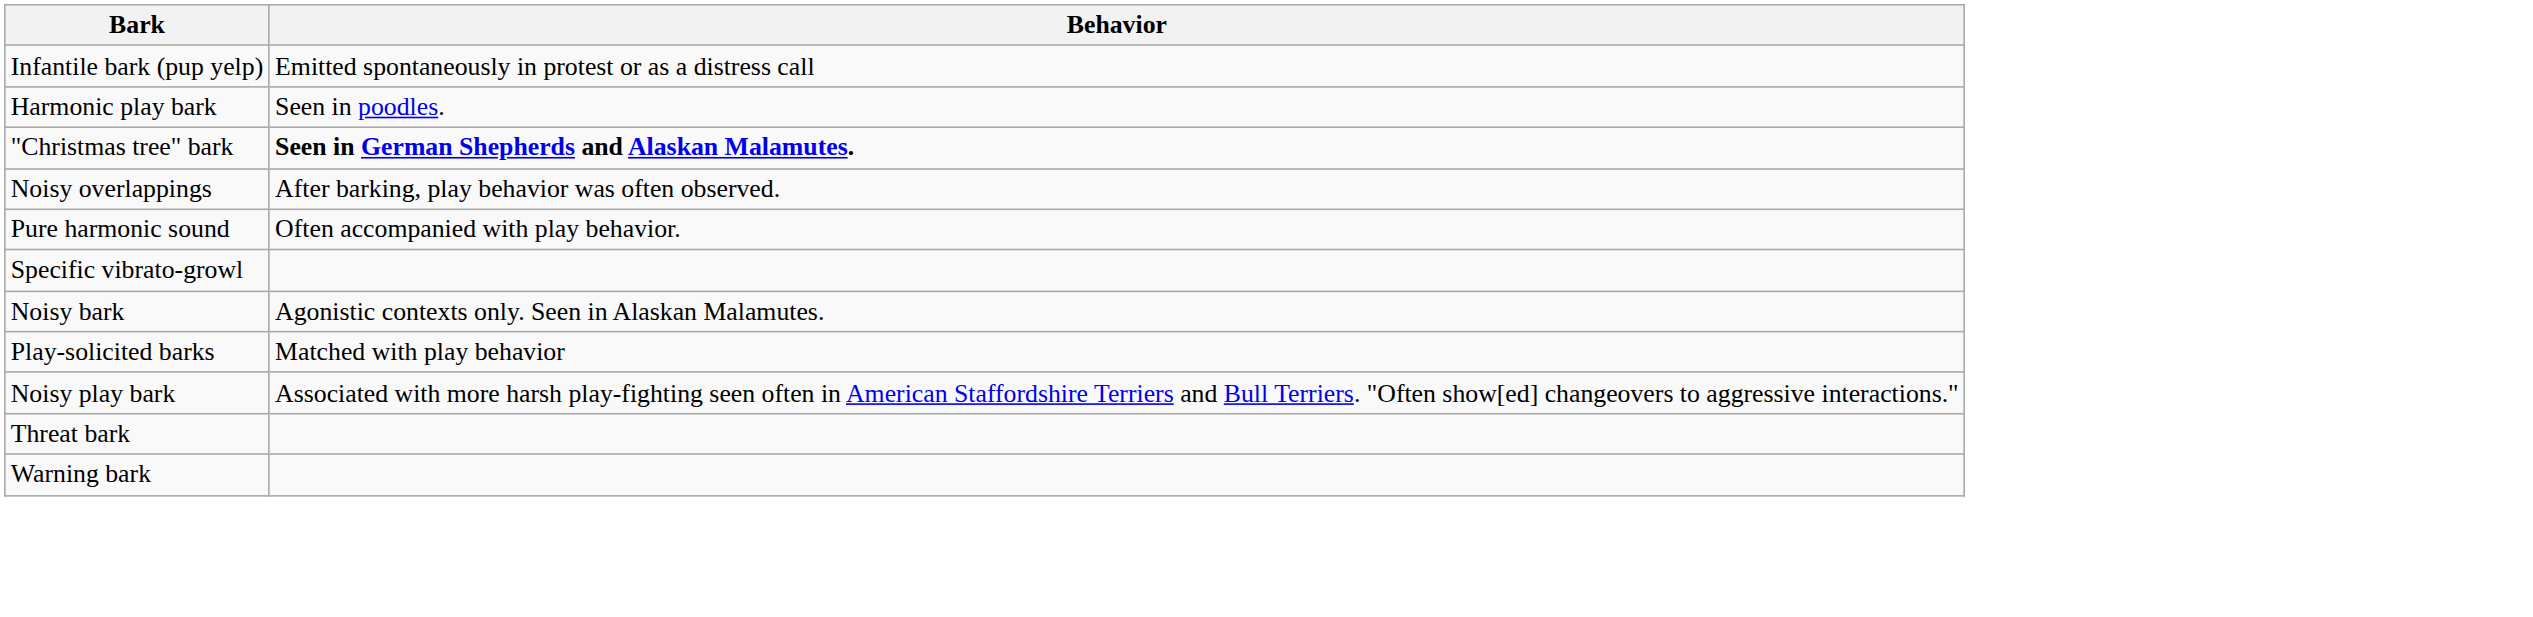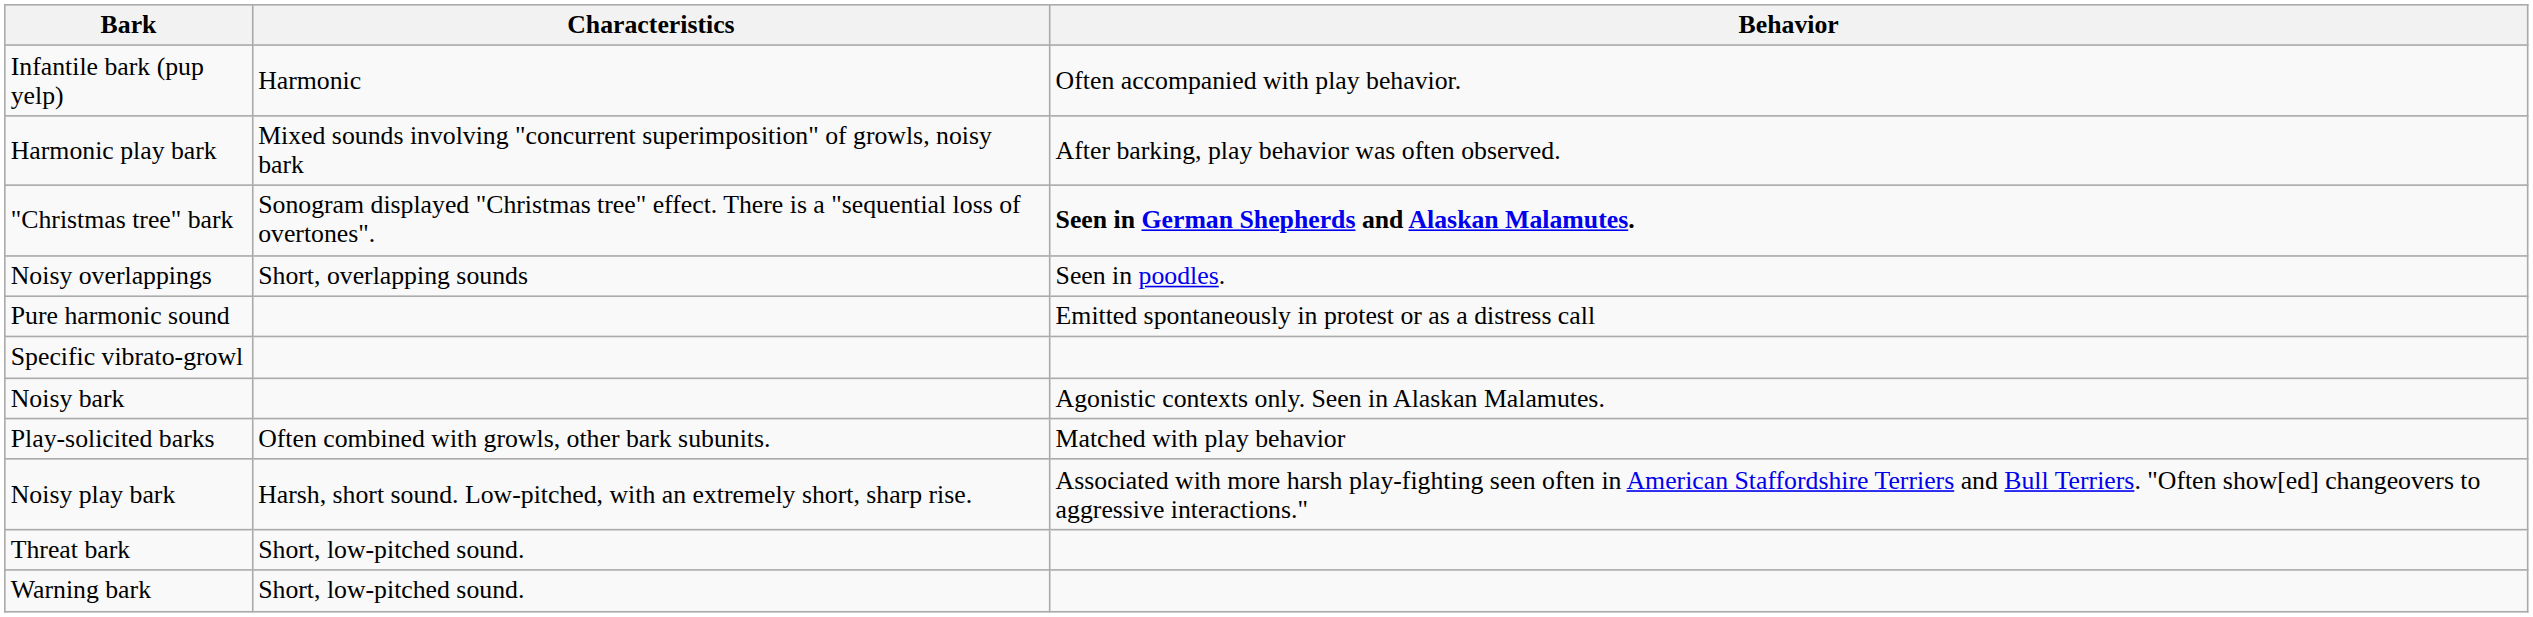+ column: Characteristics | Harmonic | Mixed sounds involving "concurrent superimposition" of growls, noisy bark | Sonogram displayed "Christmas tree" effect. There is a "sequential loss of overtones". | Short, overlapping sounds | Often combined with growls, other bark subunits. | Harsh, short sound. Low-pitched, with an extremely short, sharp rise. | Short, low-pitched sound. | Short, low-pitched sound.
Infantile bark (pup yelp) | Behavior: Emitted spontaneously in protest or as a distress call -> Often accompanied with play behavior.
Harmonic play bark | Behavior: Seen in poodles. -> After barking, play behavior was often observed.
Noisy overlappings | Behavior: After barking, play behavior was often observed. -> Seen in poodles.
Pure harmonic sound | Behavior: Often accompanied with play behavior. -> Emitted spontaneously in protest or as a distress call
